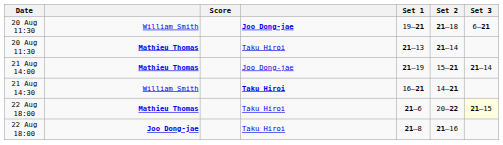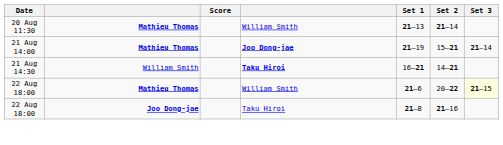- row: 20 Aug 11:30 | William Smith | Joo Dong-jae | 19–21 | 21–18 | 6–21
20 Aug 11:30 / Mathieu Thomas | column 4: Taku Hiroi -> William Smith
21 Aug 14:00 | column 4: normal -> bold
22 Aug 18:00 / Mathieu Thomas | column 4: Taku Hiroi -> William Smith
